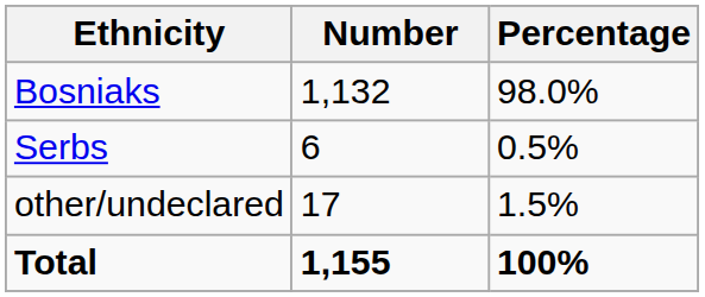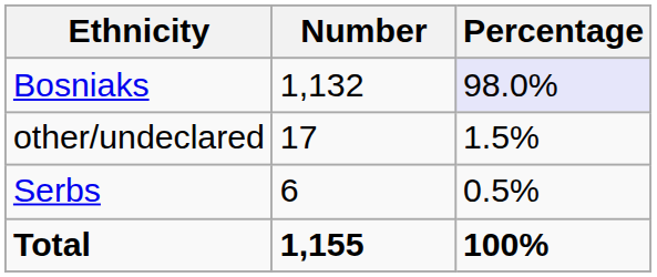Bosniaks | Percentage: no background -> lavender background
rows swapped: Serbs <-> other/undeclared
